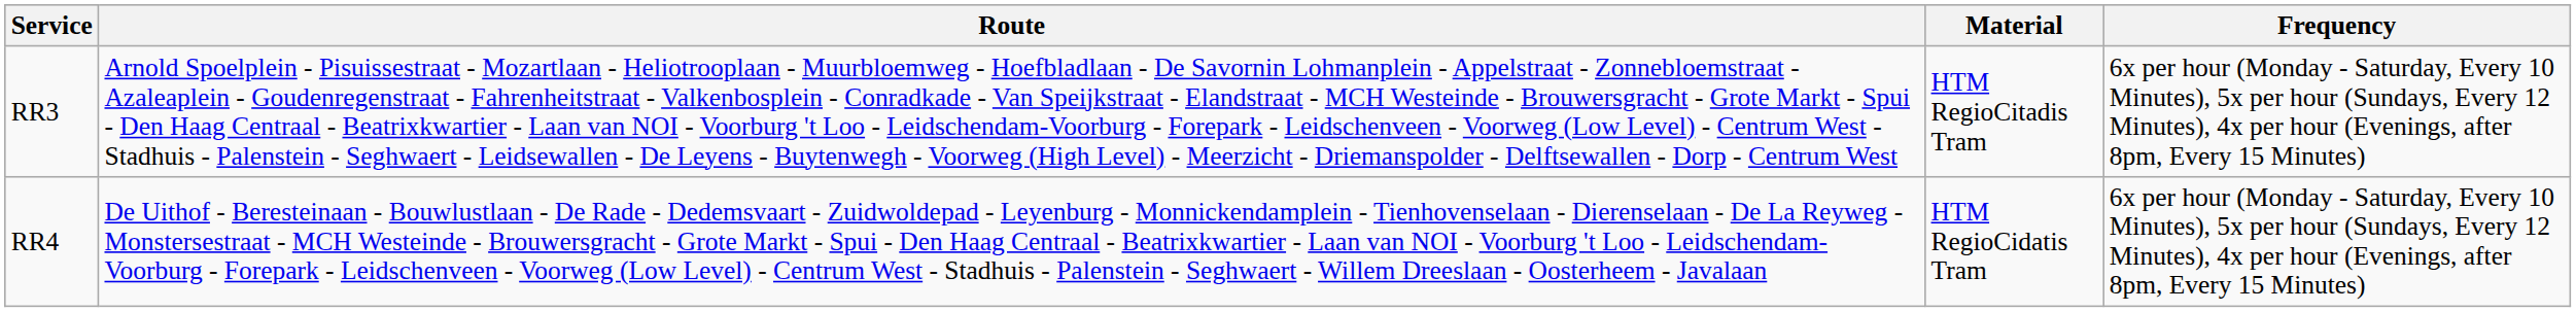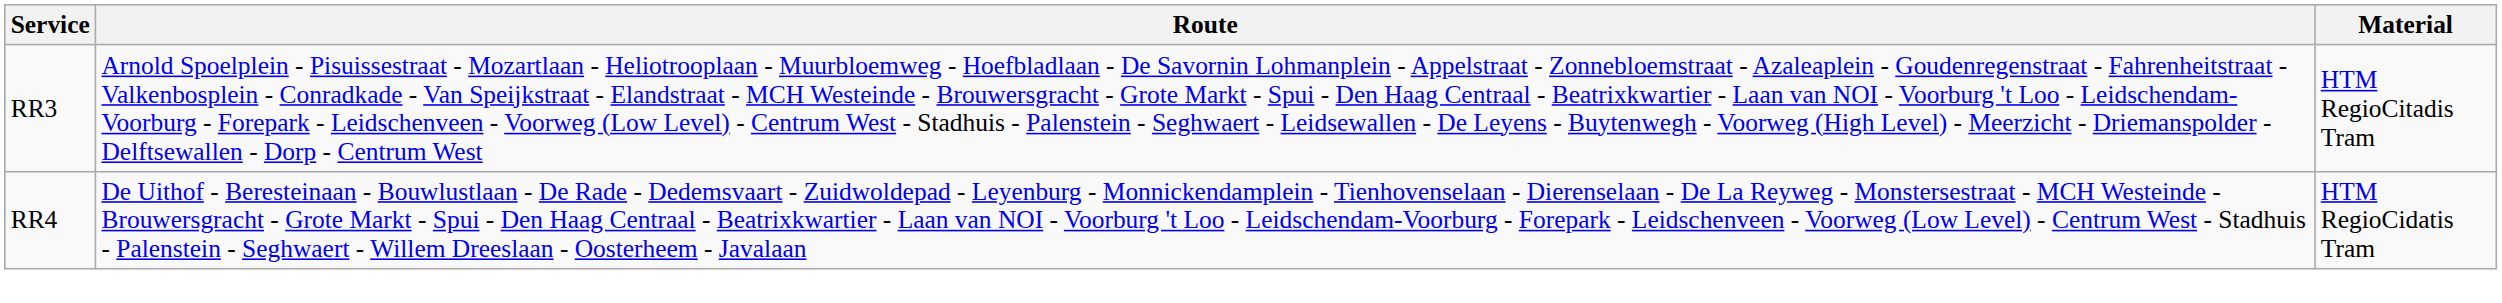- column: Frequency | 6x per hour (Monday - Saturday, Every 10 Minutes), 5x per hour (Sundays, Every 12 Minutes), 4x per hour (Evenings, after 8pm, Every 15 Minutes) | 6x per hour (Monday - Saturday, Every 10 Minutes), 5x per hour (Sundays, Every 12 Minutes), 4x per hour (Evenings, after 8pm, Every 15 Minutes)
